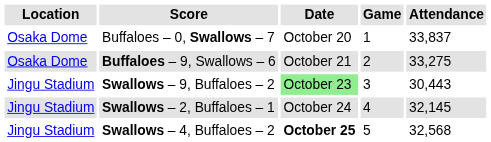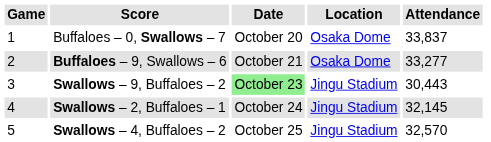columns swapped: Game <-> Location
Buffaloes – 9, Swallows – 6 | Attendance: 33,275 -> 33,277
Swallows – 4, Buffaloes – 2 | Date: bold -> normal
Swallows – 4, Buffaloes – 2 | Attendance: 32,568 -> 32,570
